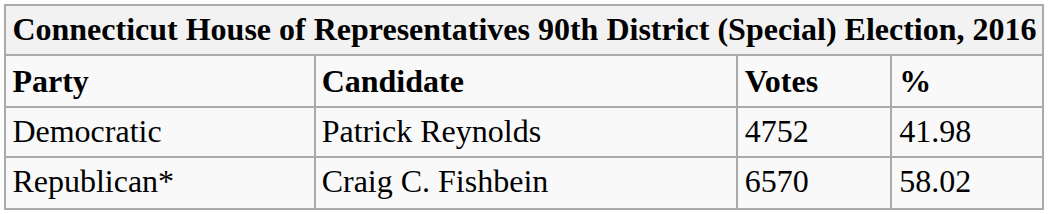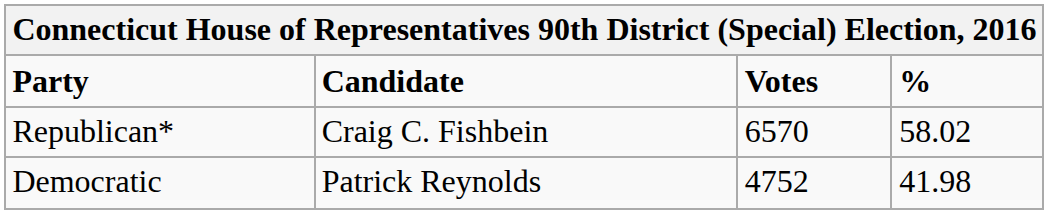rows swapped: Republican* <-> Democratic
